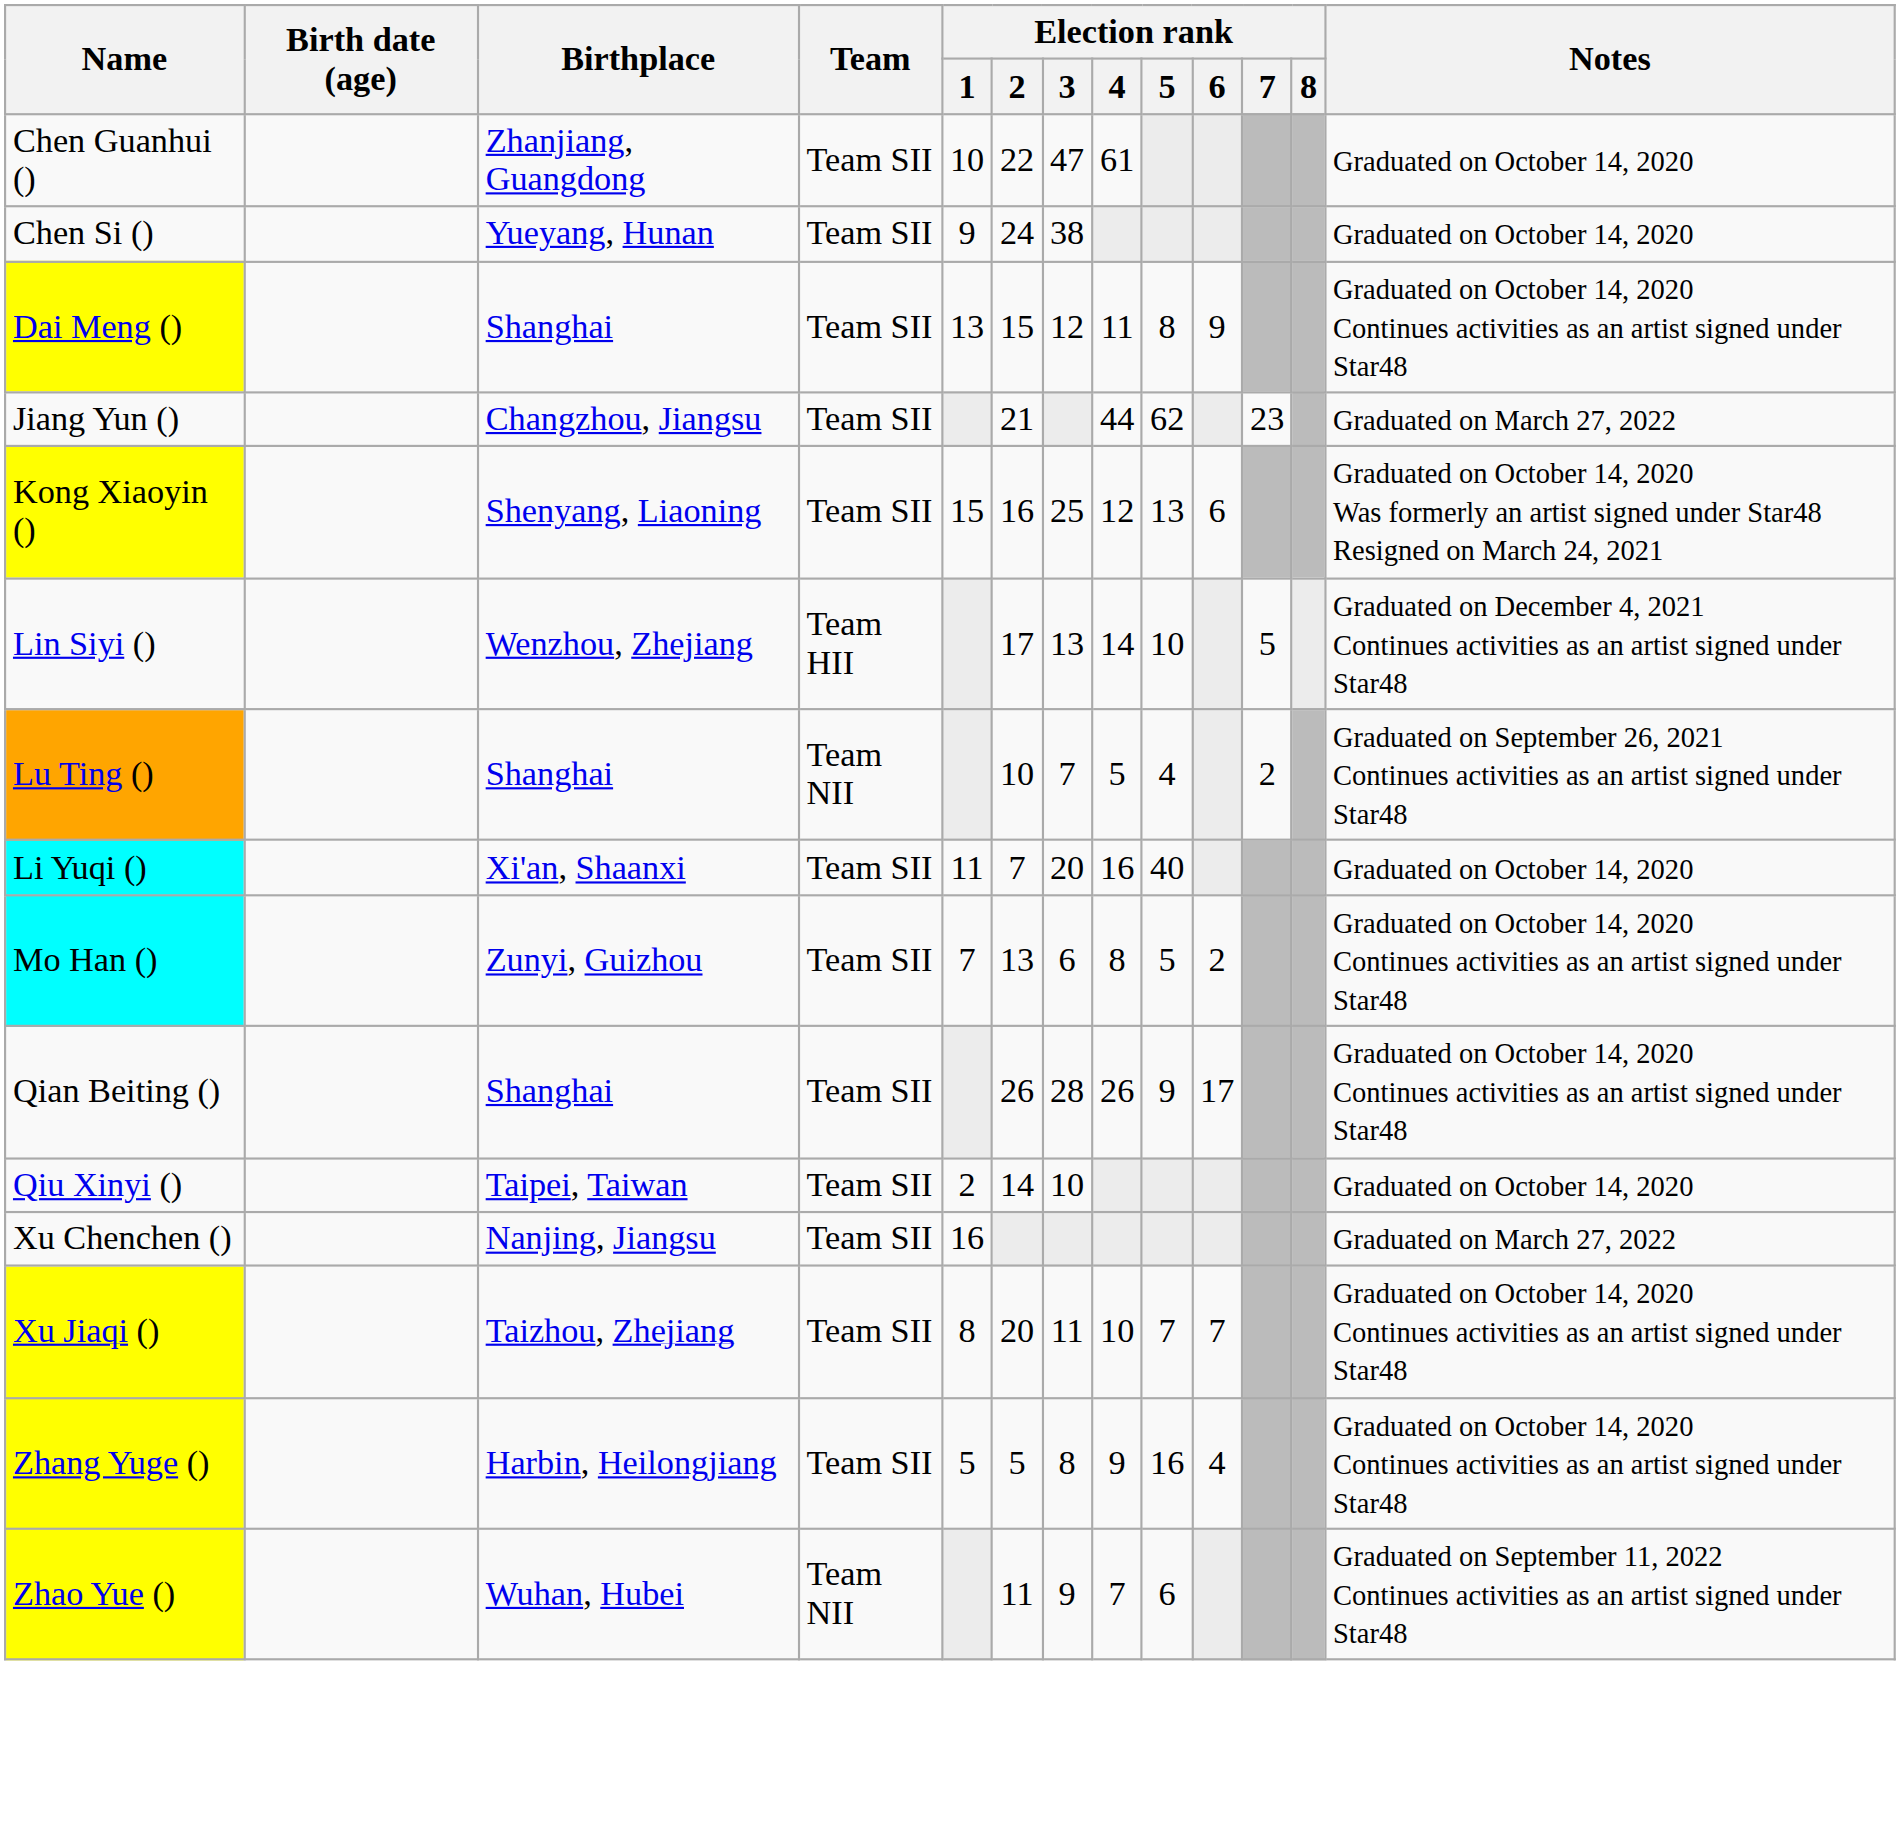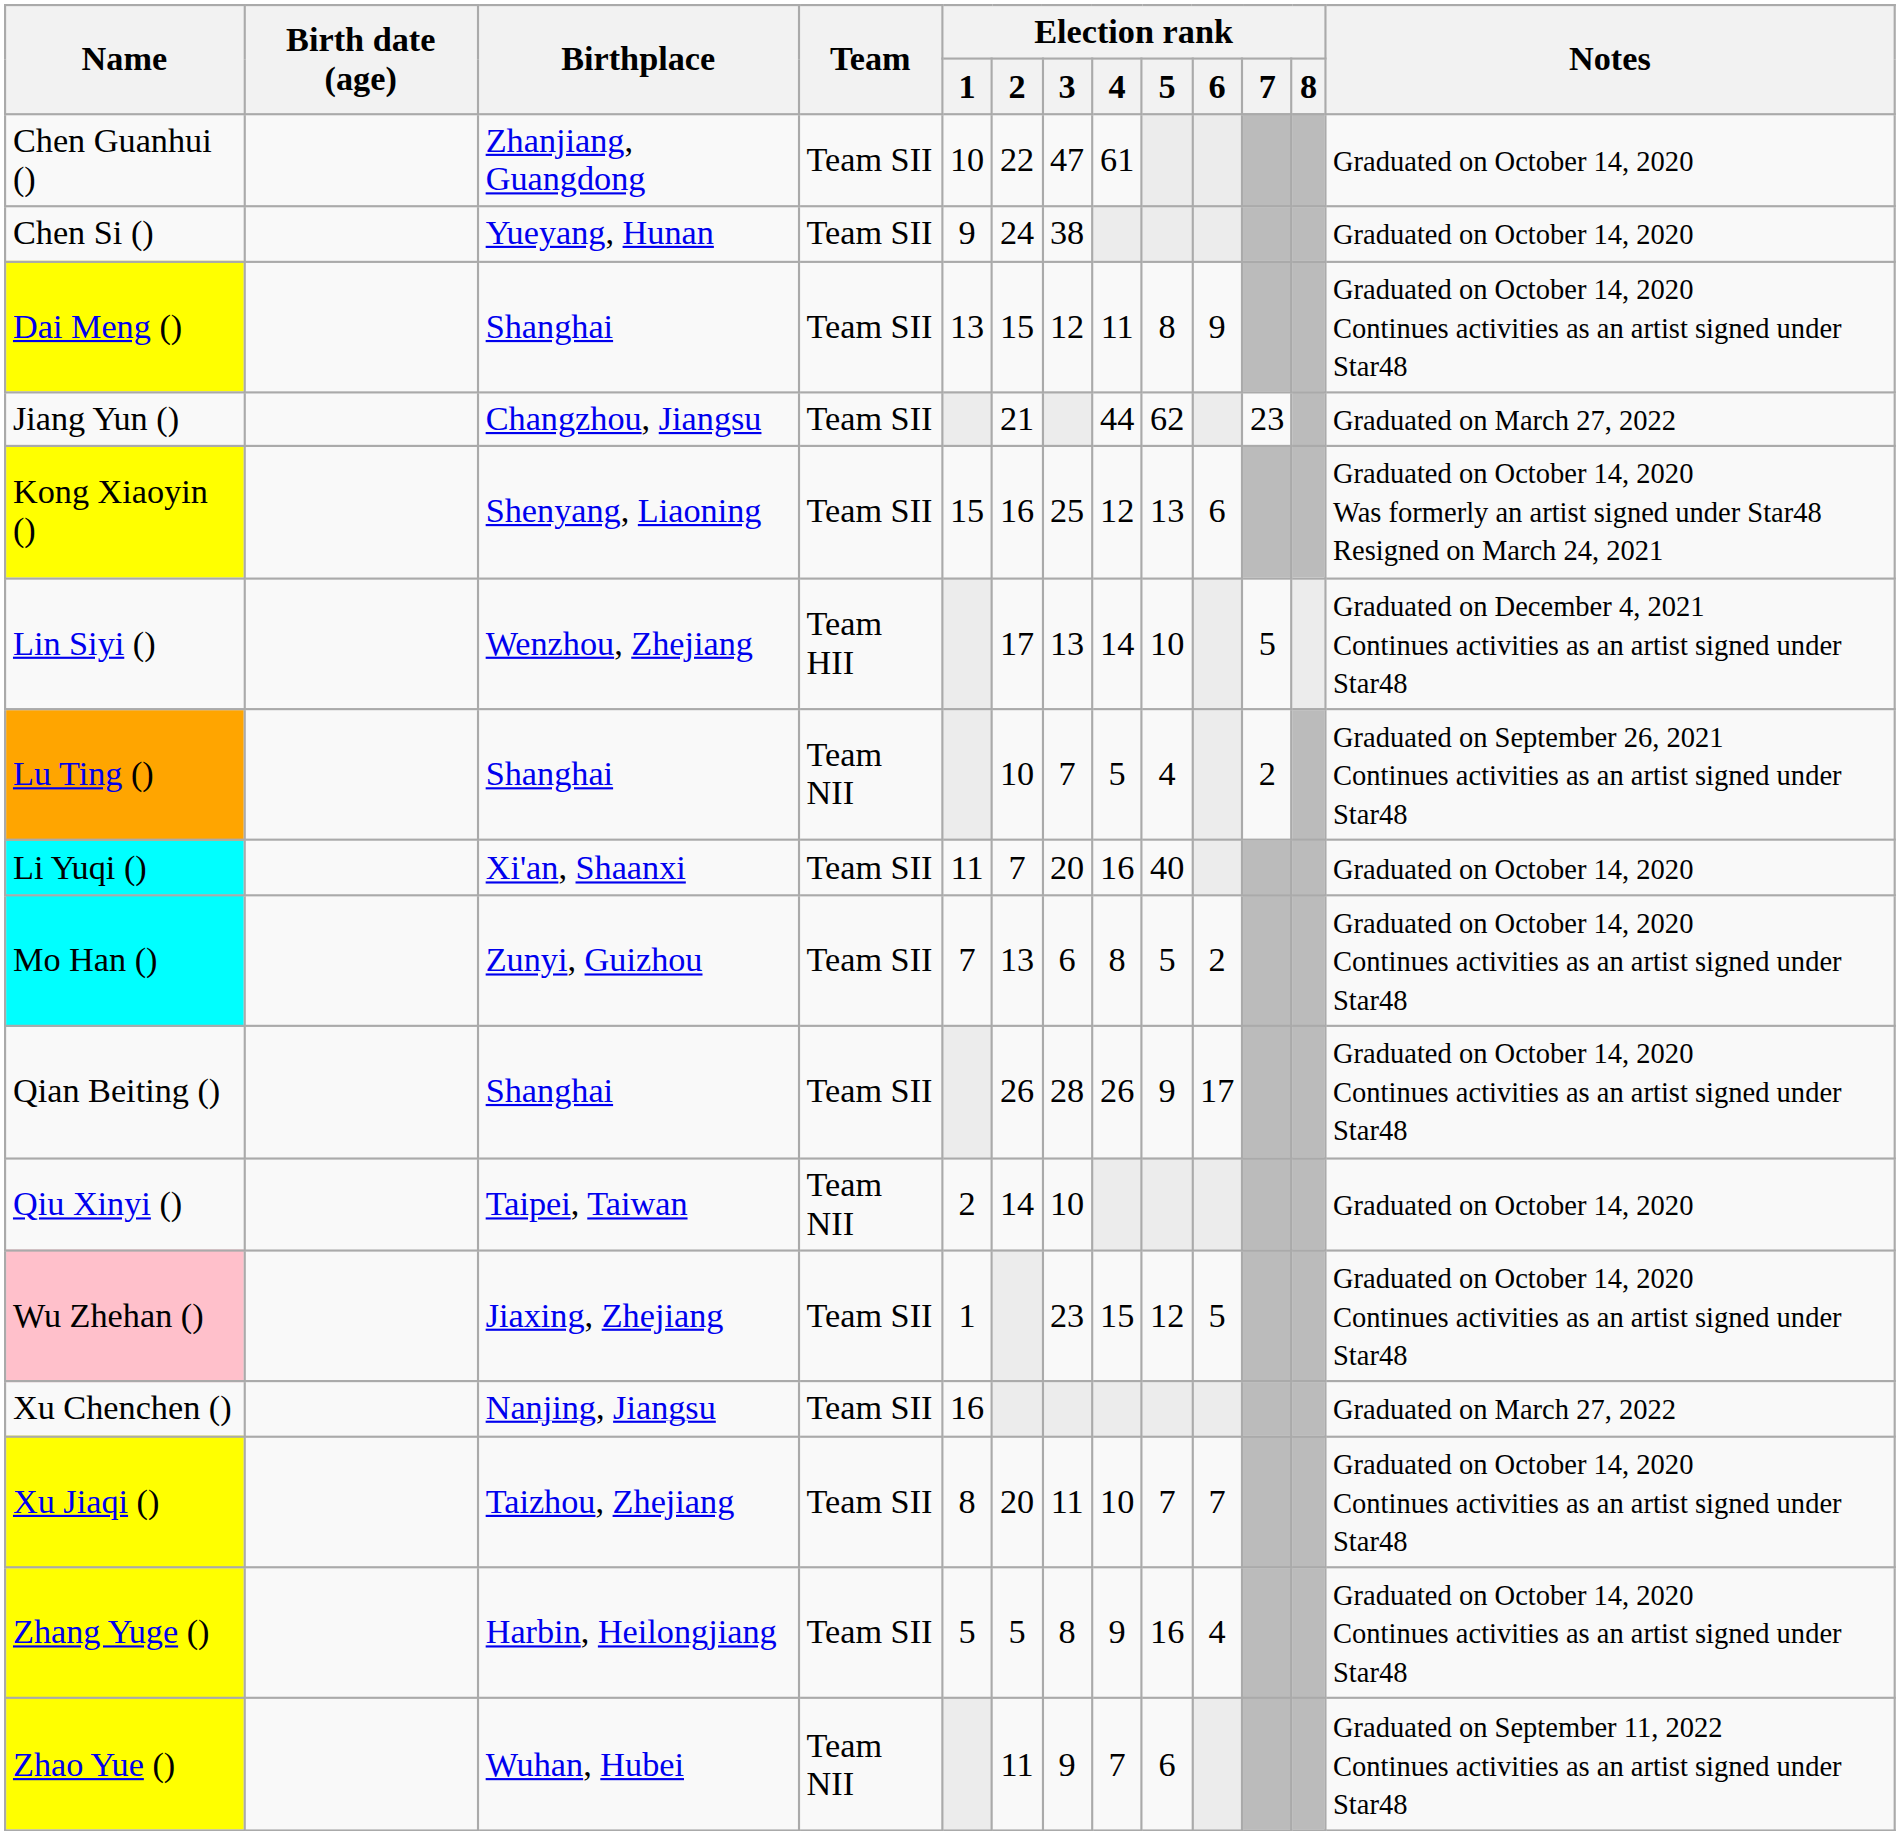Qiu Xinyi () | Team: Team SII -> Team NII
+ row: Wu Zhehan () | Jiaxing, Zhejiang | Team SII | 1 | 23 | 15 | 12 | 5 | Graduated on October 14, 2020 Continues activities as an artist signed under Star48
